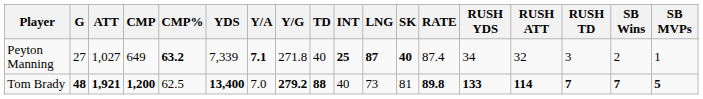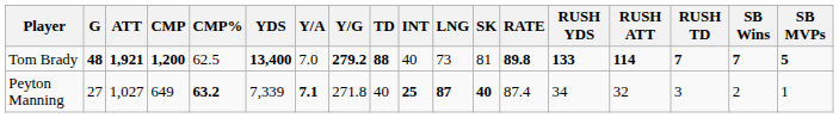rows swapped: Peyton Manning <-> Tom Brady
